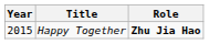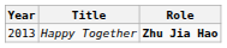Happy Together | Year: 2015 -> 2013
